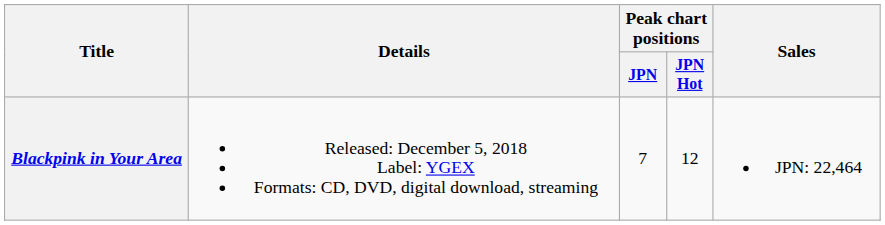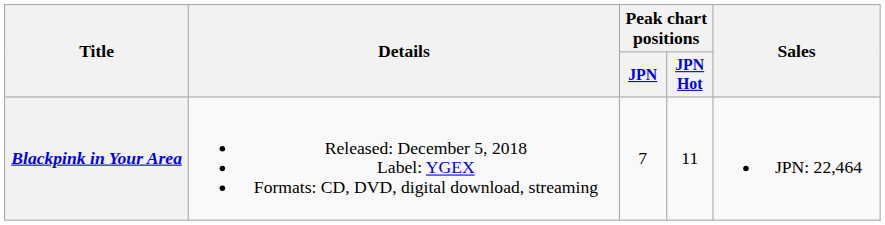Blackpink in Your Area | Peak chart positions / JPN Hot: 12 -> 11
